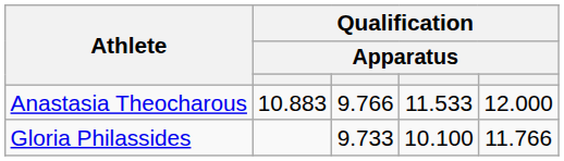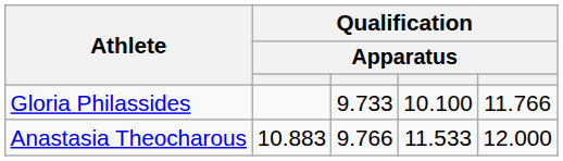rows swapped: Gloria Philassides <-> Anastasia Theocharous
